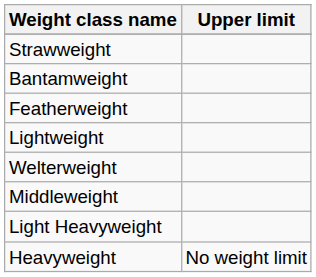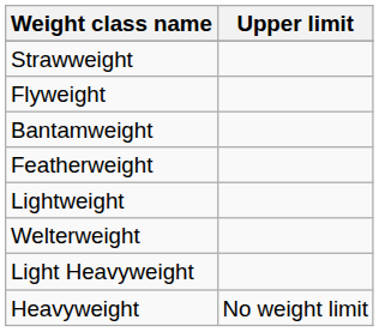+ row: Flyweight
- row: Middleweight
